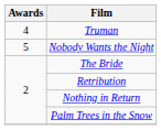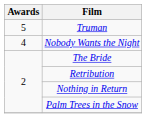Truman | Awards: 4 -> 5
Nobody Wants the Night | Awards: 5 -> 4
